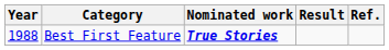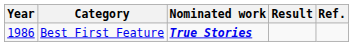Best First Feature | Year: 1988 -> 1986
